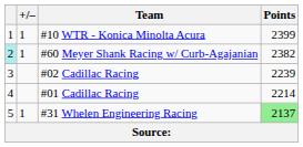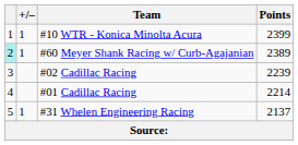#60 Meyer Shank Racing w/ Curb-Agajanian | Points: 2382 -> 2389
#31 Whelen Engineering Racing | Points: lightgreen background -> no background
